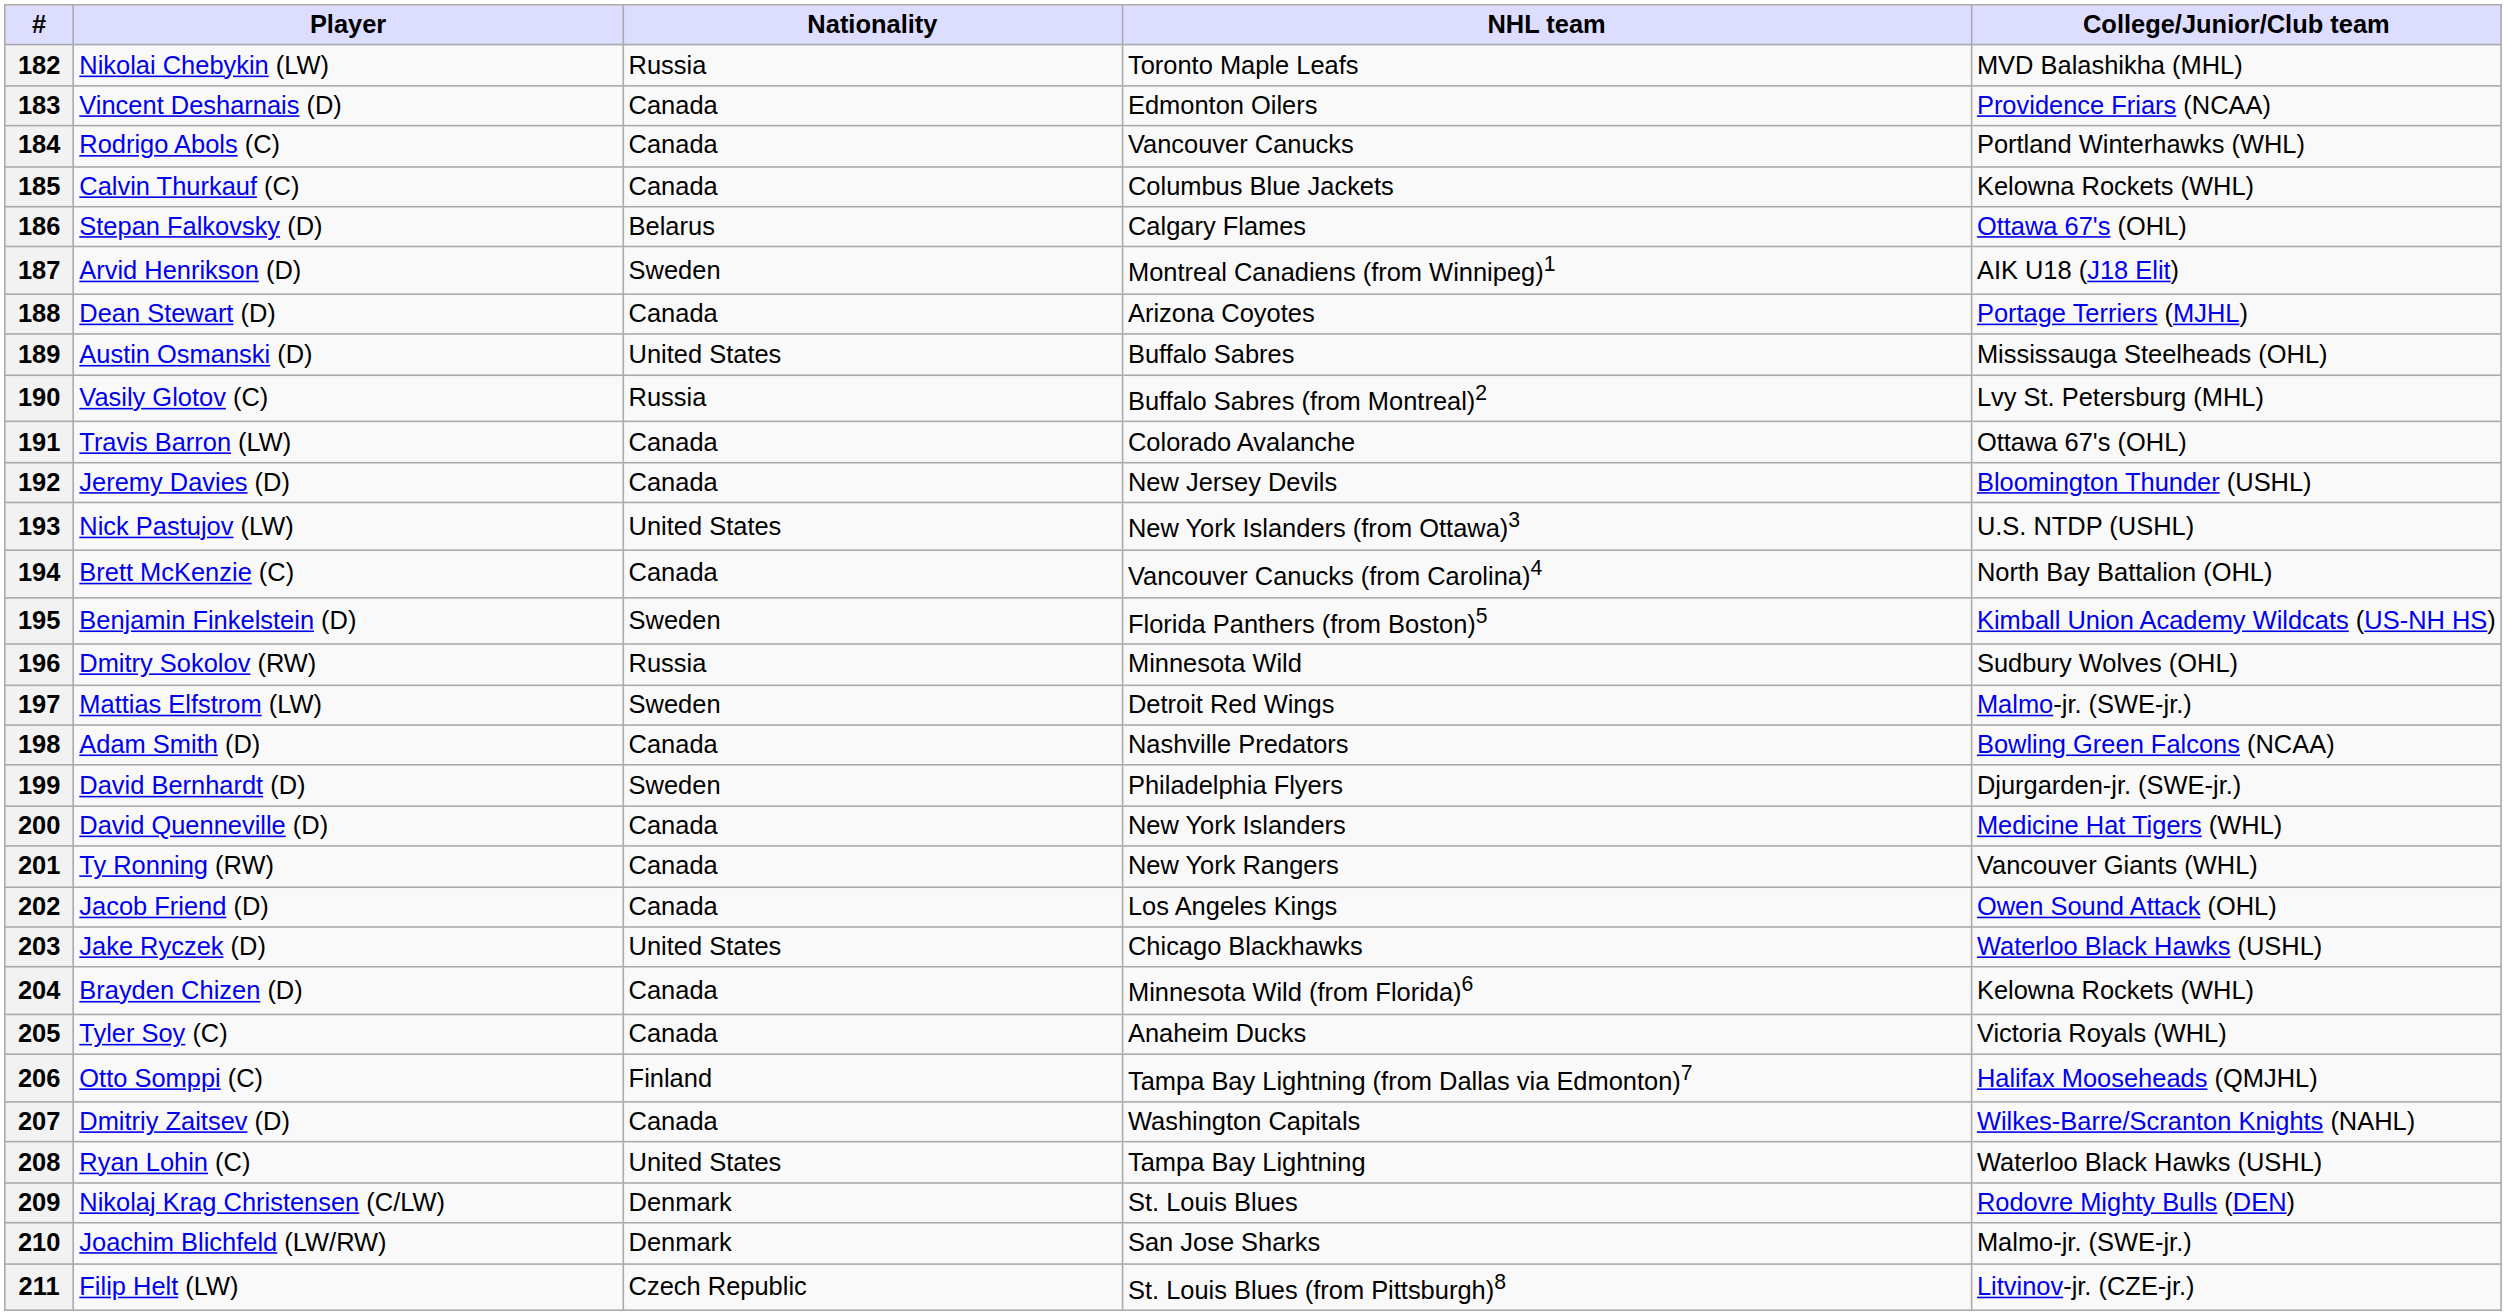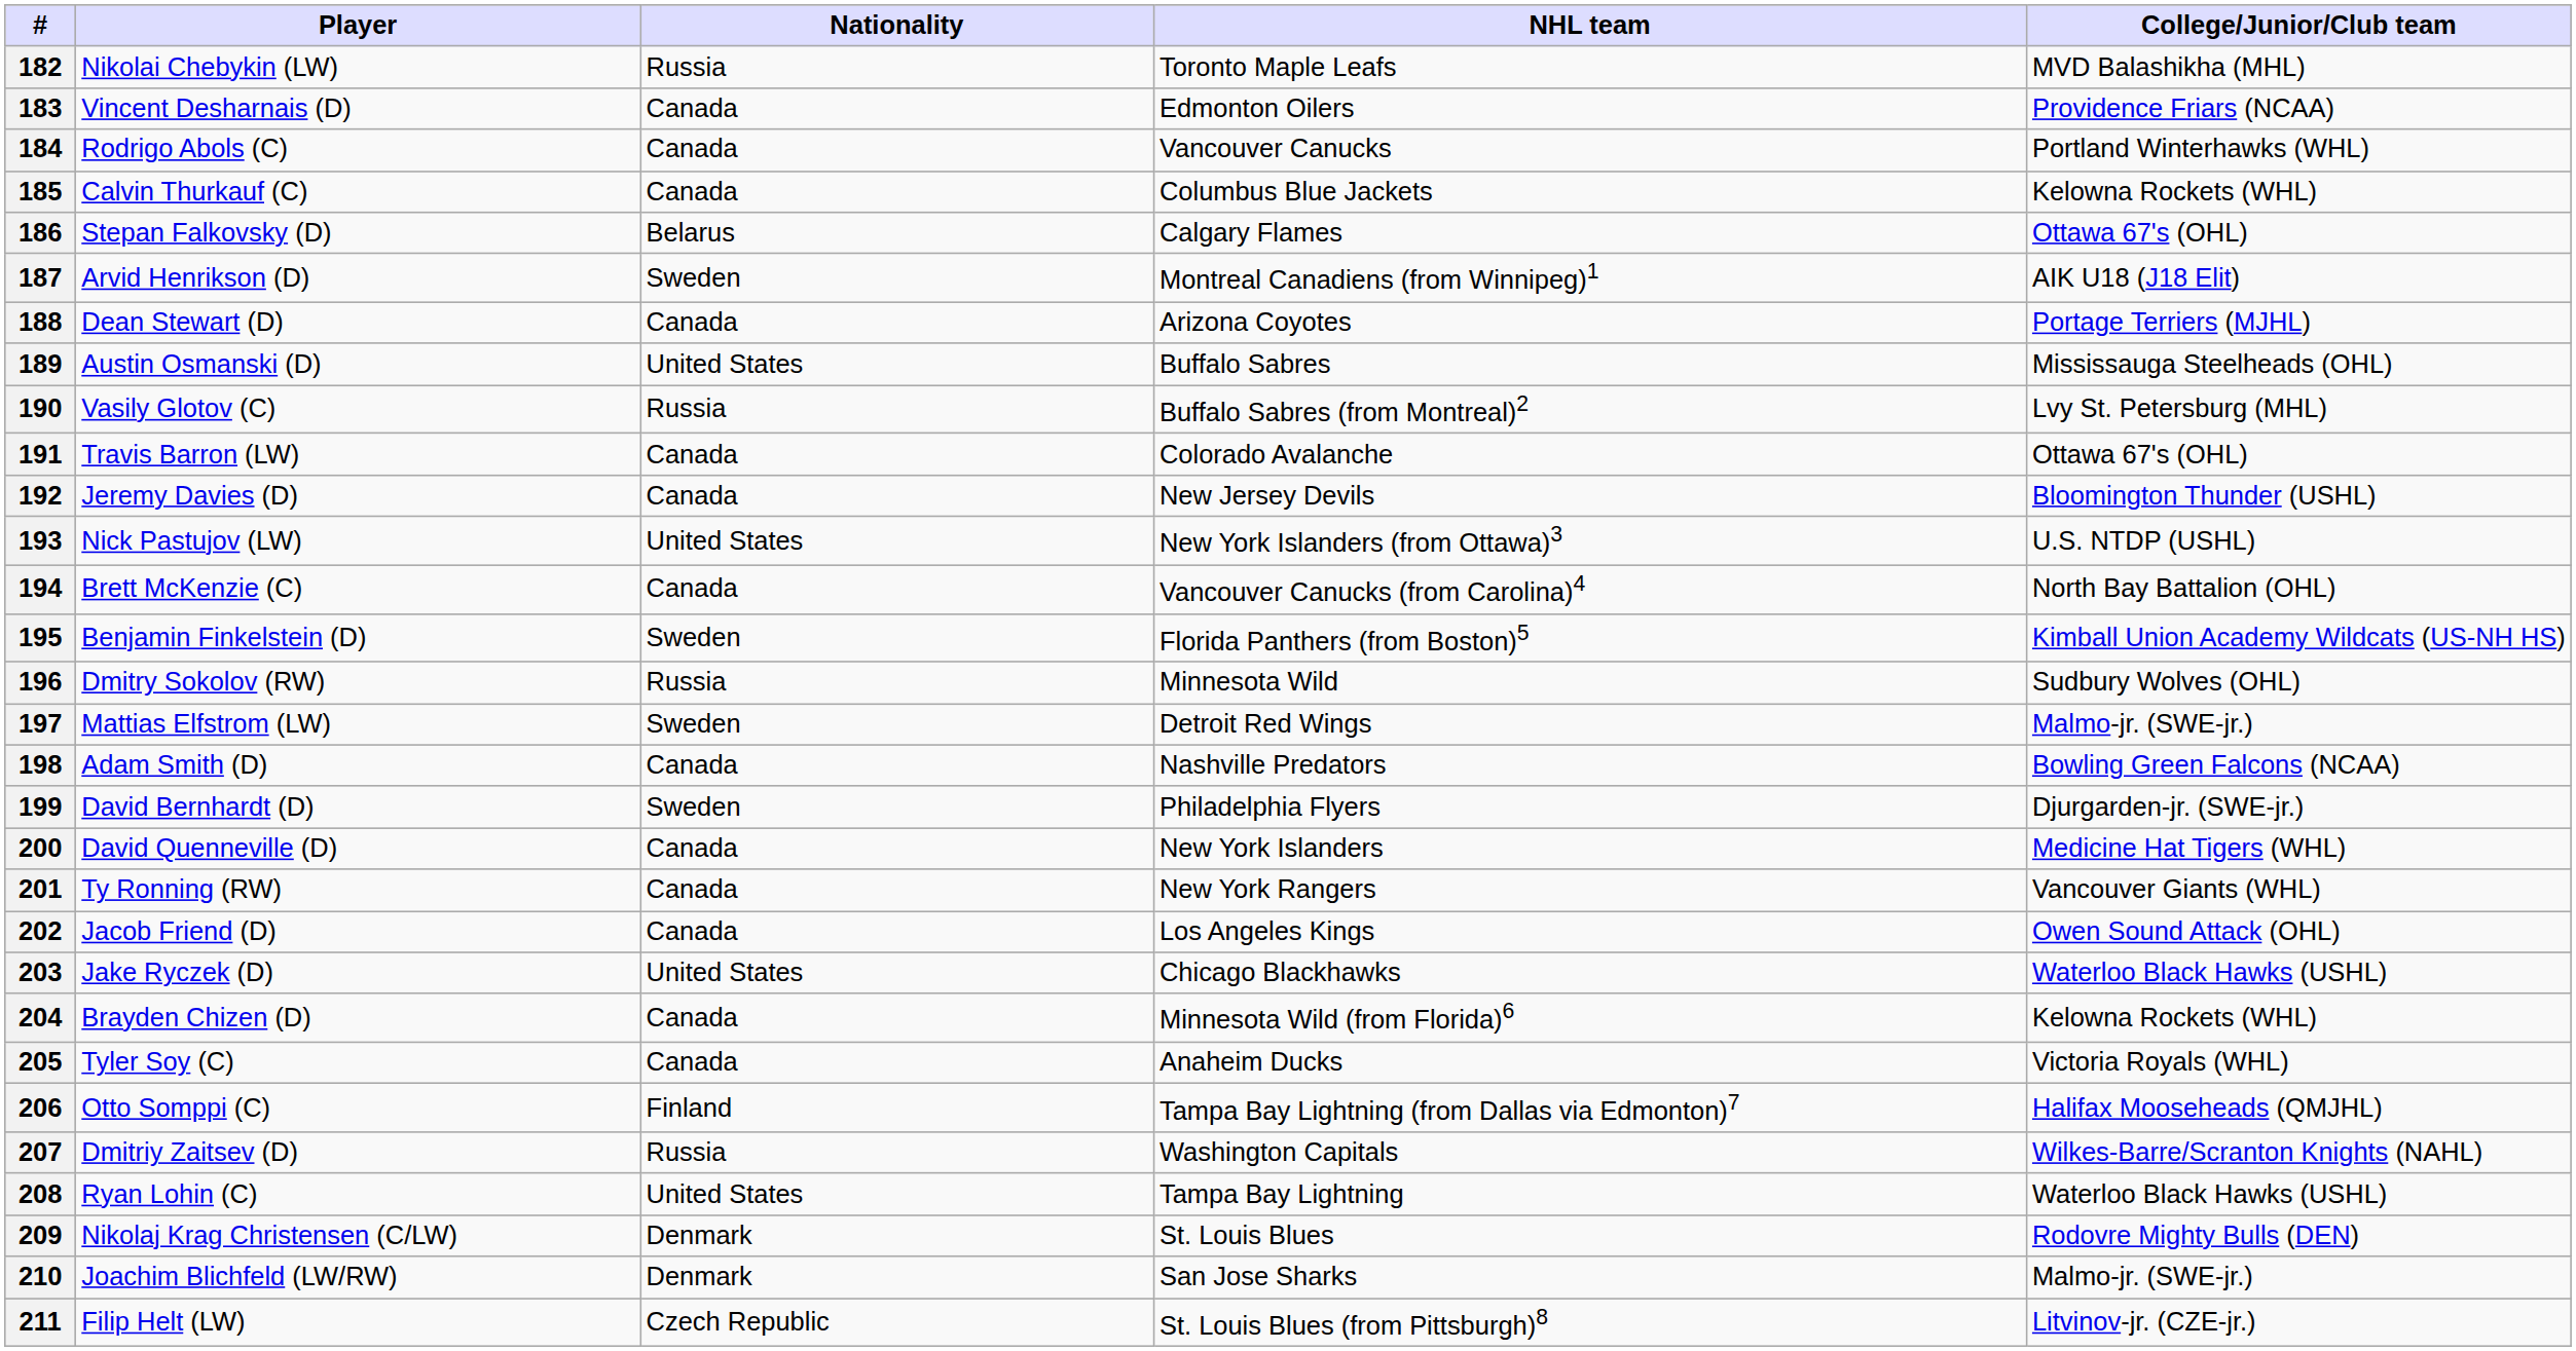207 | Nationality: Canada -> Russia
